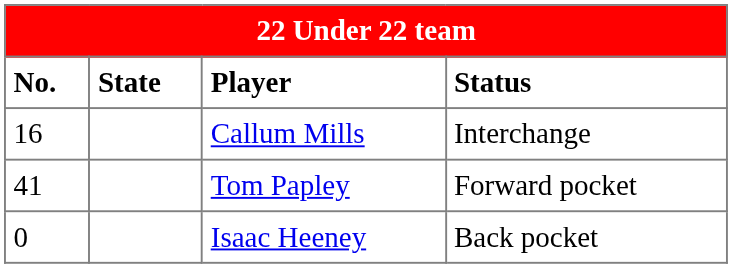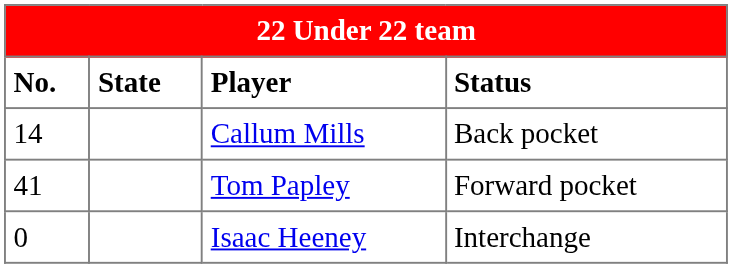Callum Mills | No.: 16 -> 14
Callum Mills | Status: Interchange -> Back pocket
Isaac Heeney | Status: Back pocket -> Interchange
